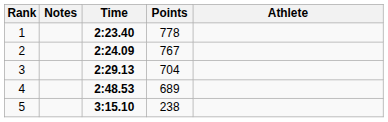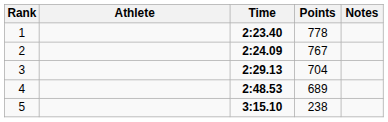columns swapped: Athlete <-> Notes
